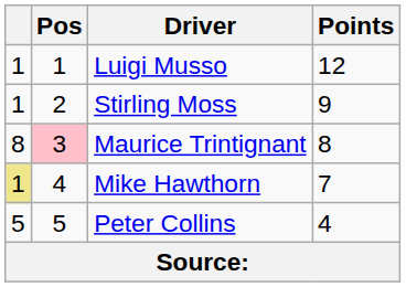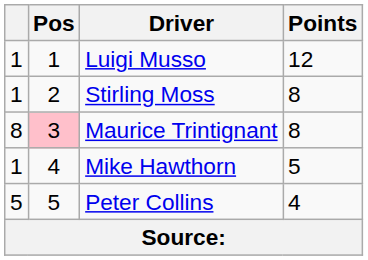Stirling Moss | Points: 9 -> 8
Mike Hawthorn | column 1: khaki background -> no background
Mike Hawthorn | Points: 7 -> 5
